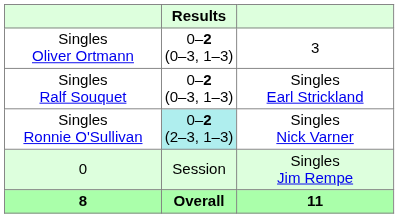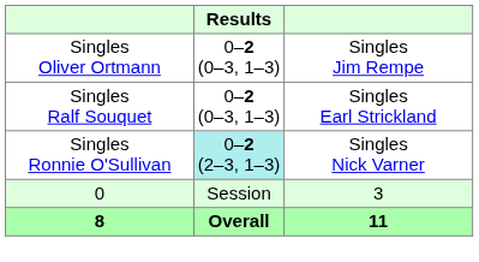Singles Oliver Ortmann | column 3: 3 -> Singles Jim Rempe
0 | column 3: Singles Jim Rempe -> 3
